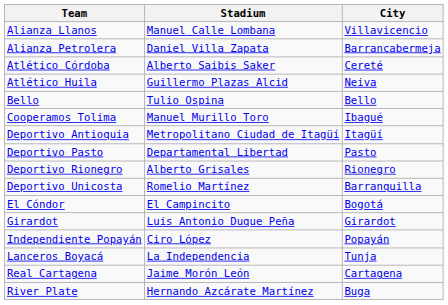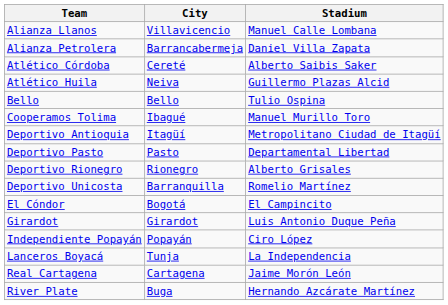columns swapped: City <-> Stadium
